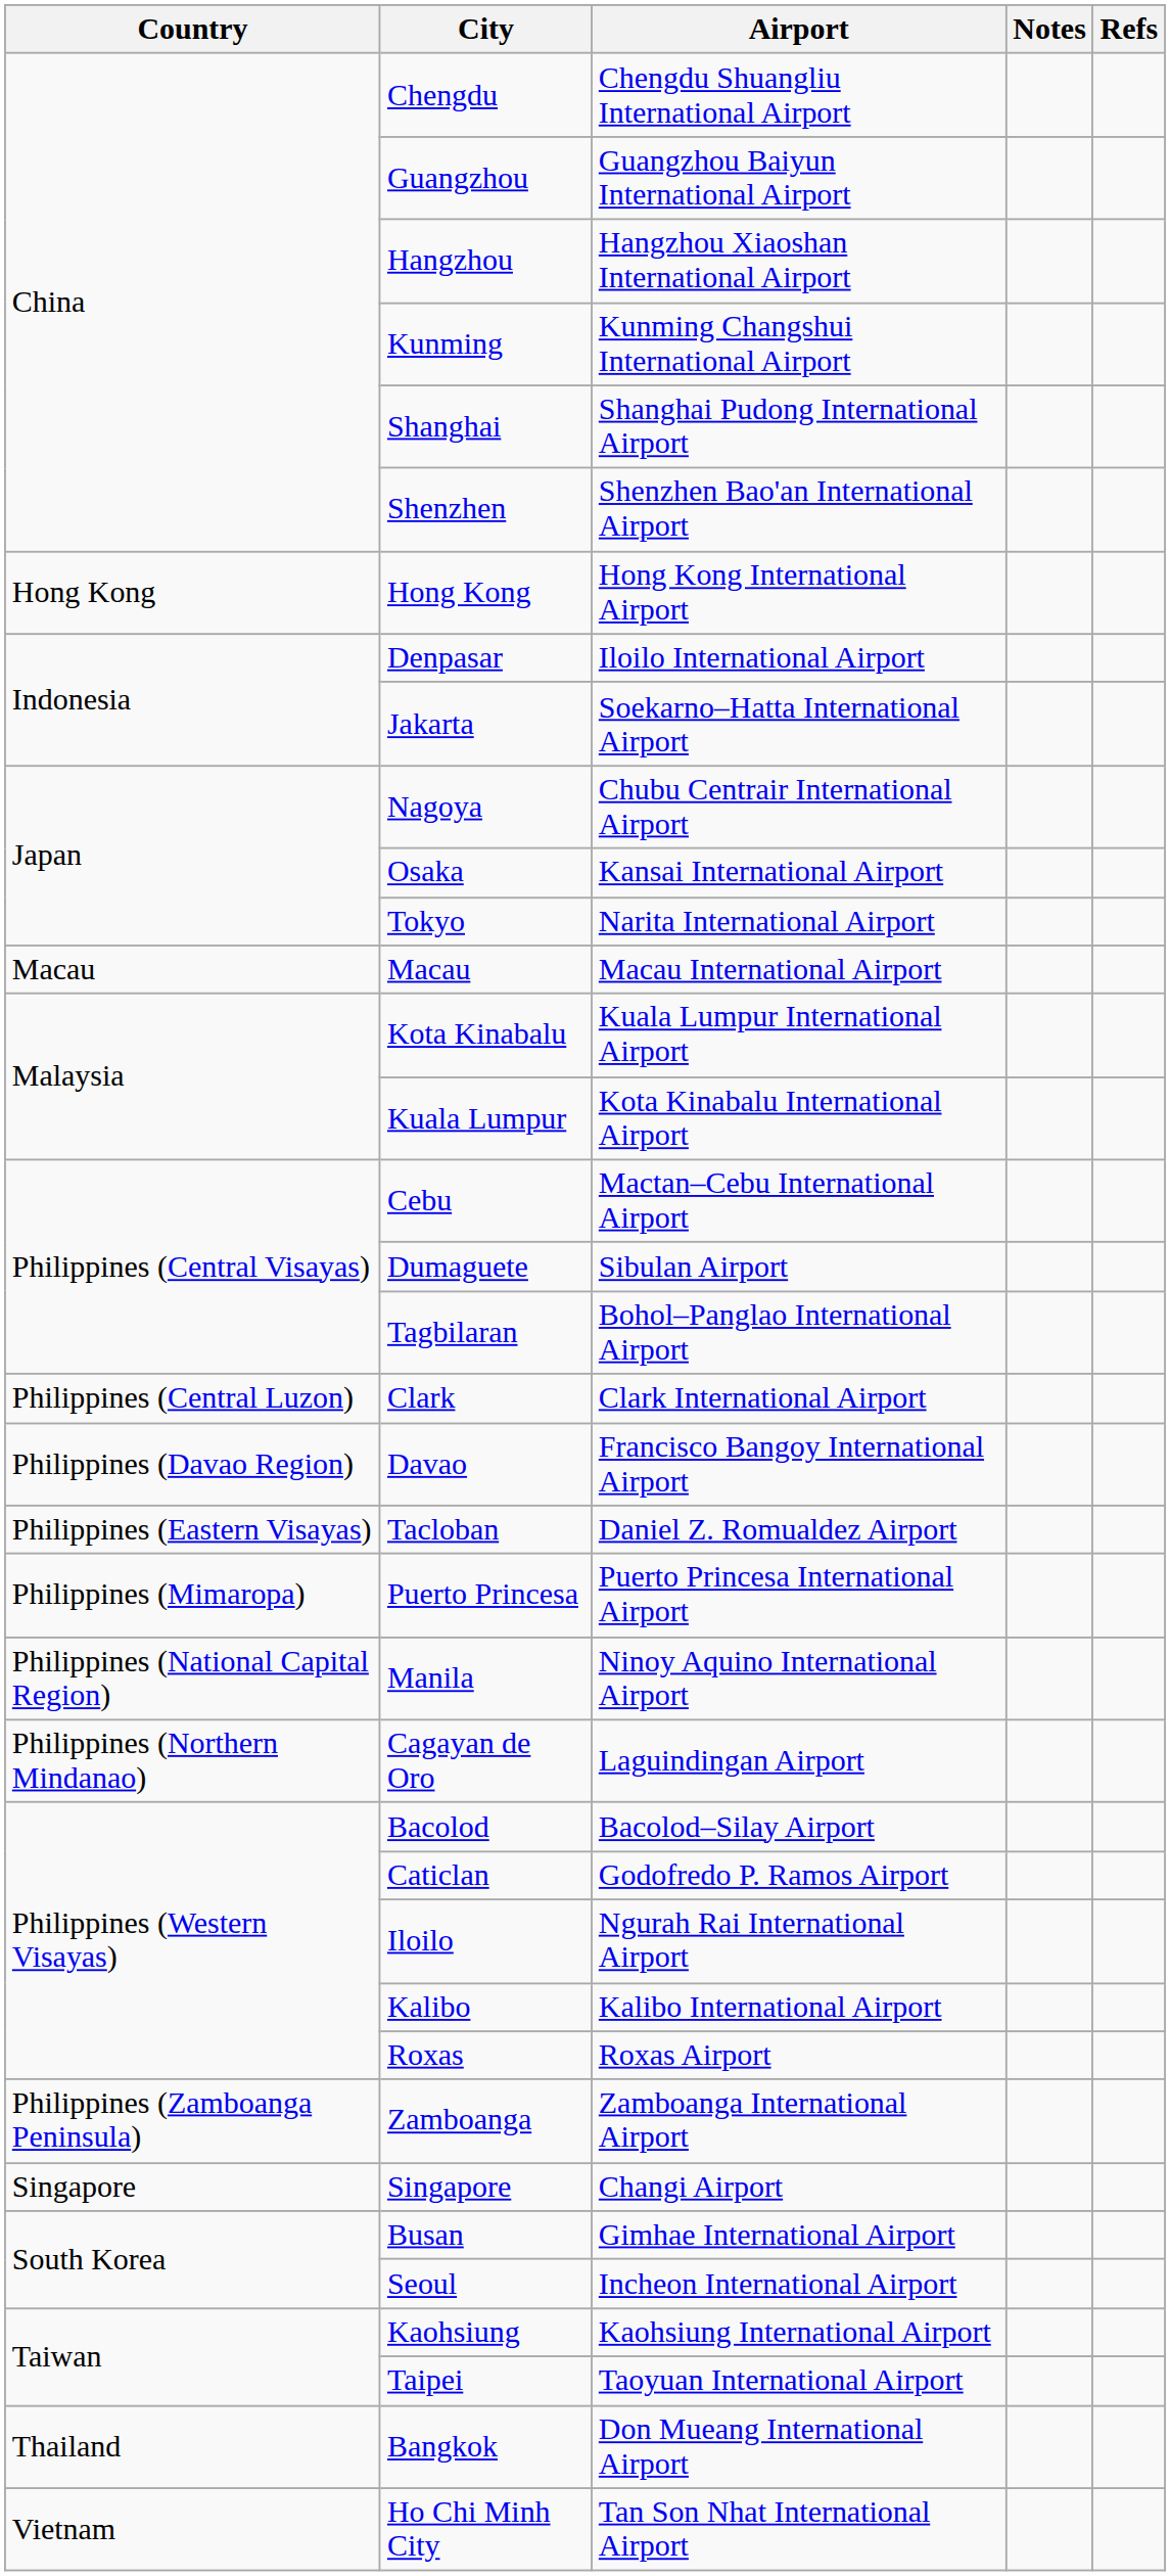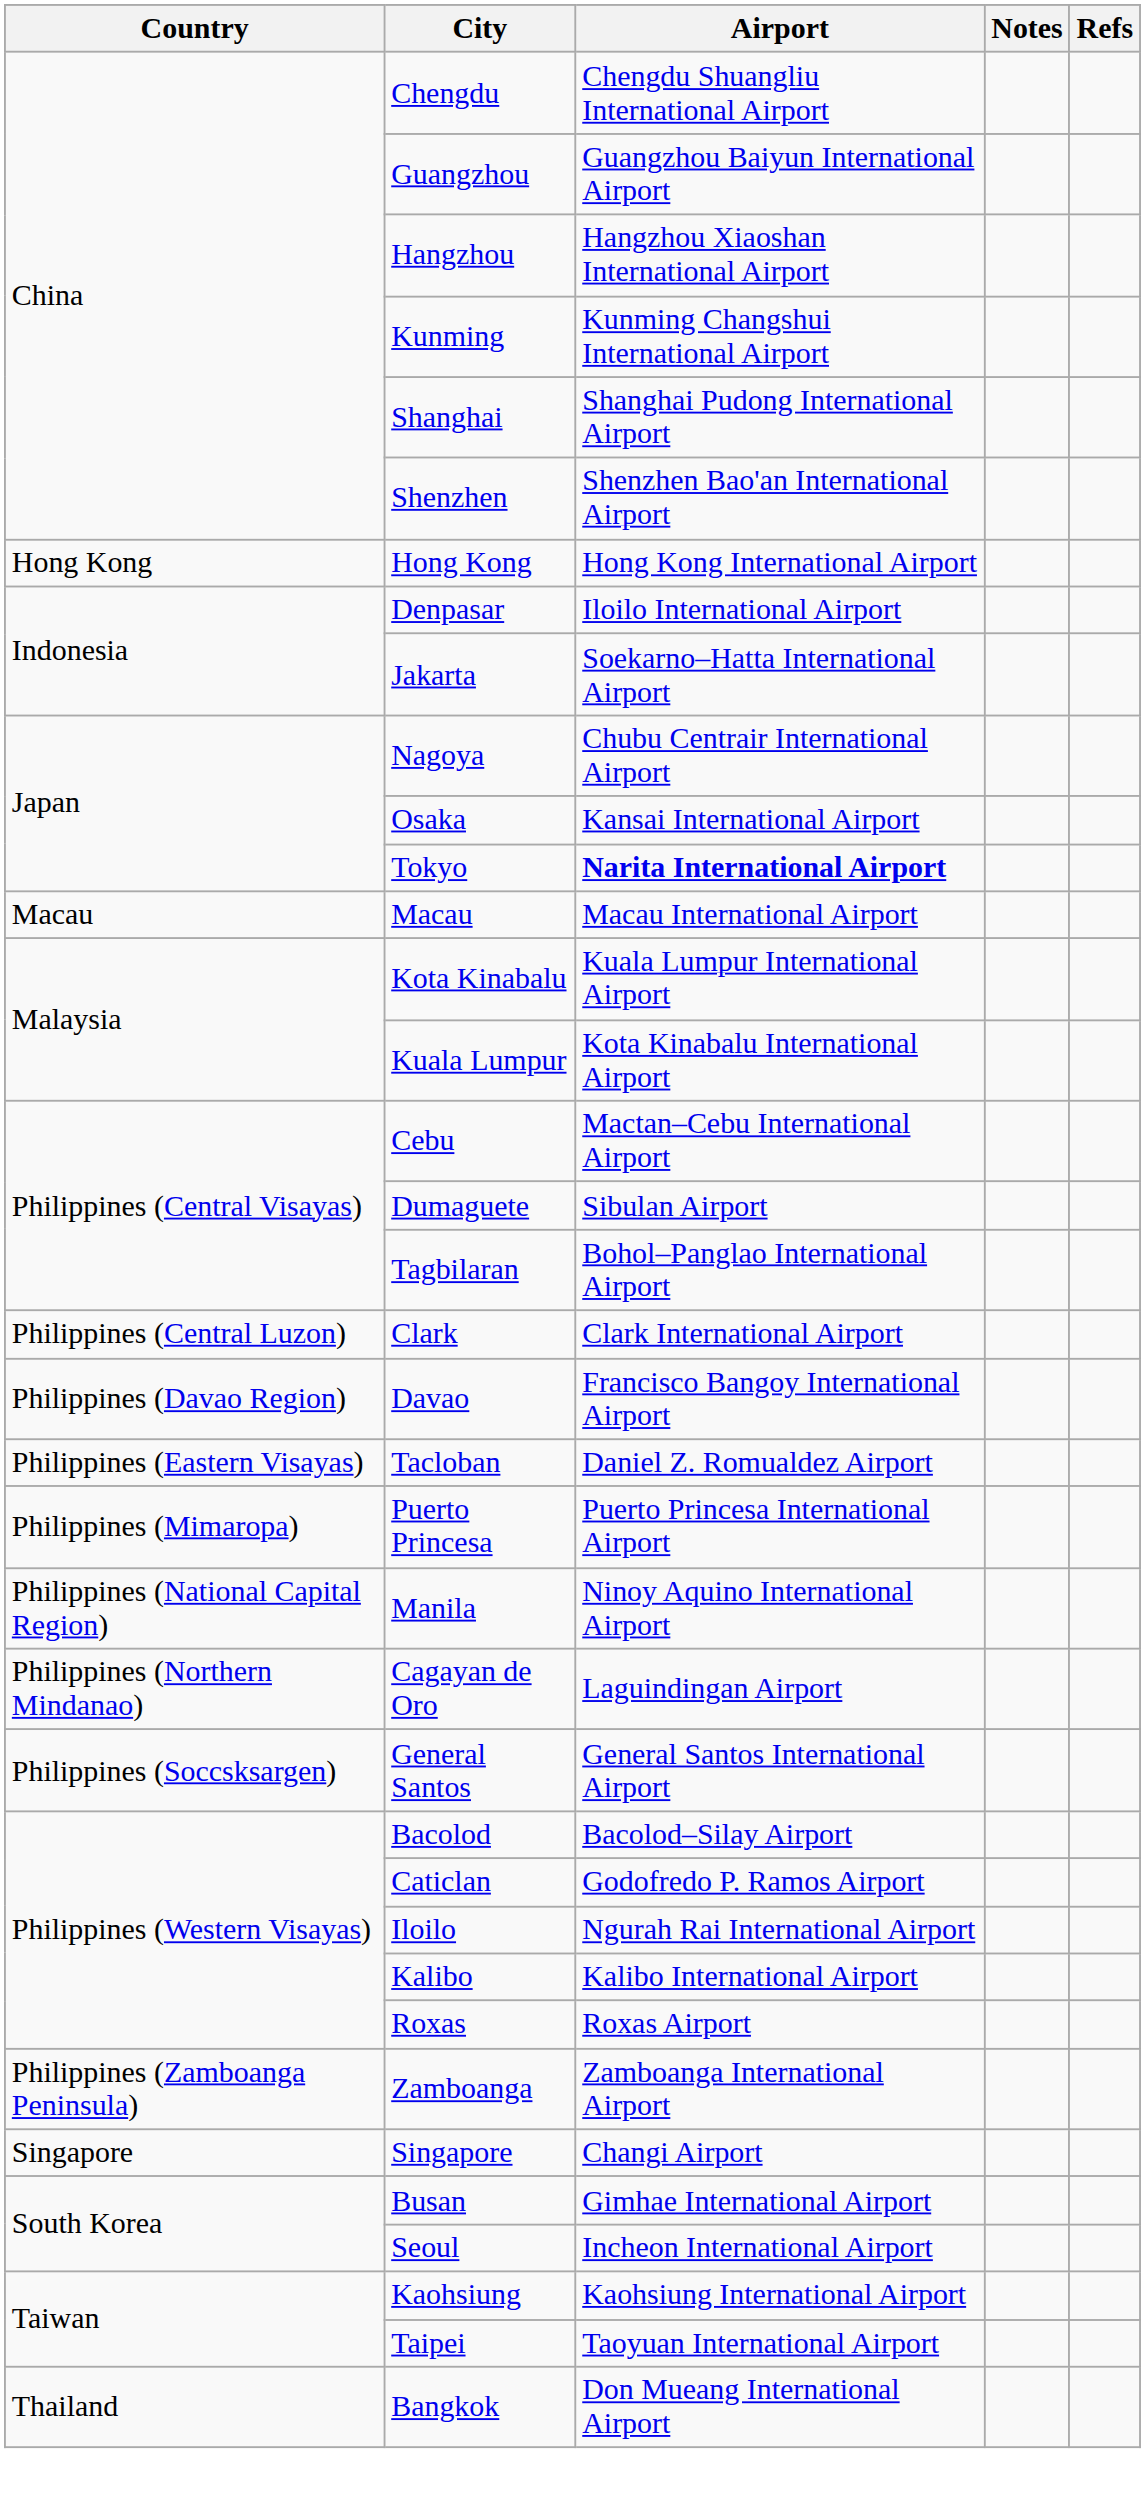Tokyo | Airport: normal -> bold
+ row: Philippines (Soccsksargen) | General Santos | General Santos International Airport
- row: Vietnam | Ho Chi Minh City | Tan Son Nhat International Airport
